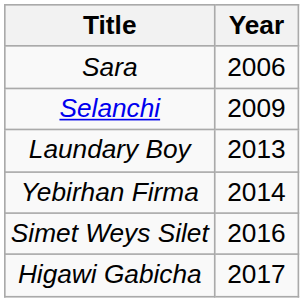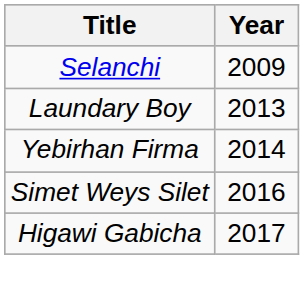- row: Sara | 2006
